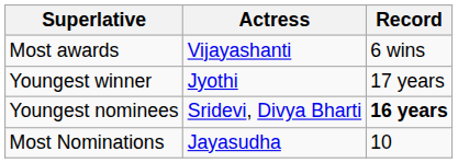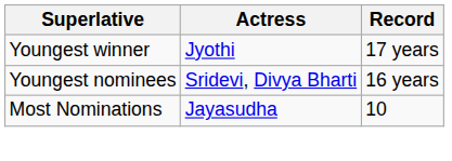- row: Most awards | Vijayashanti | 6 wins
Youngest nominees | Record: bold -> normal
